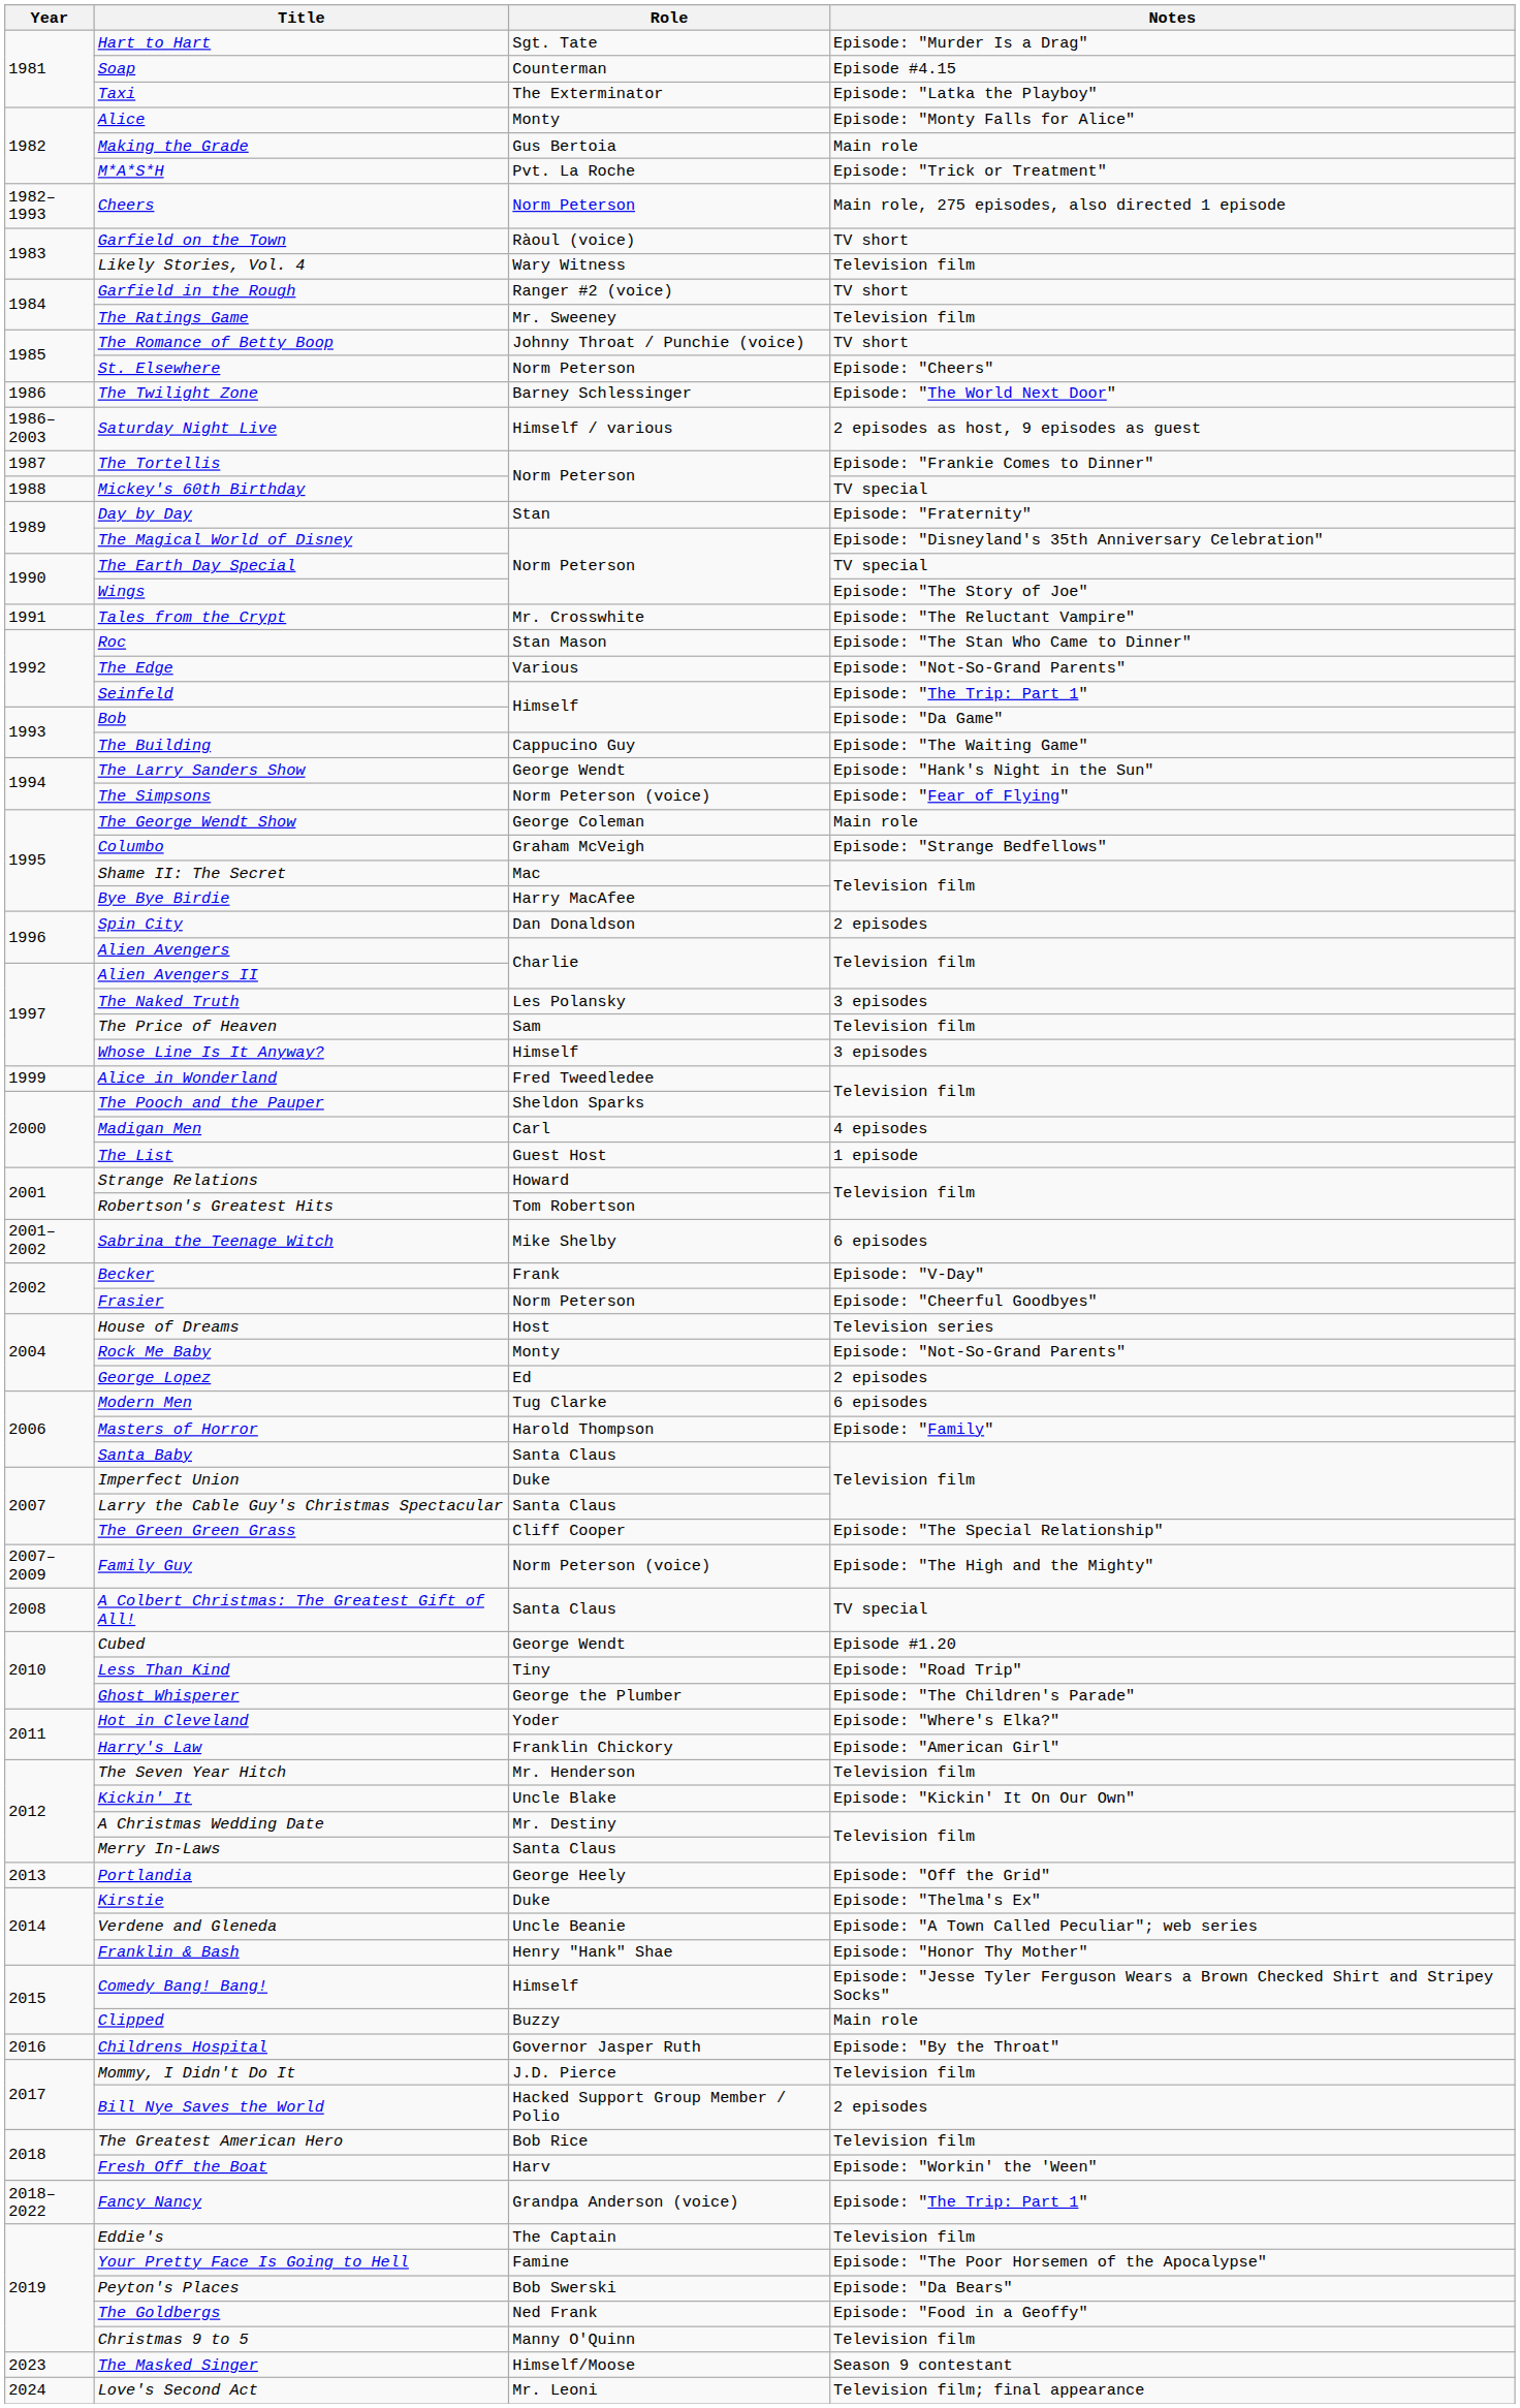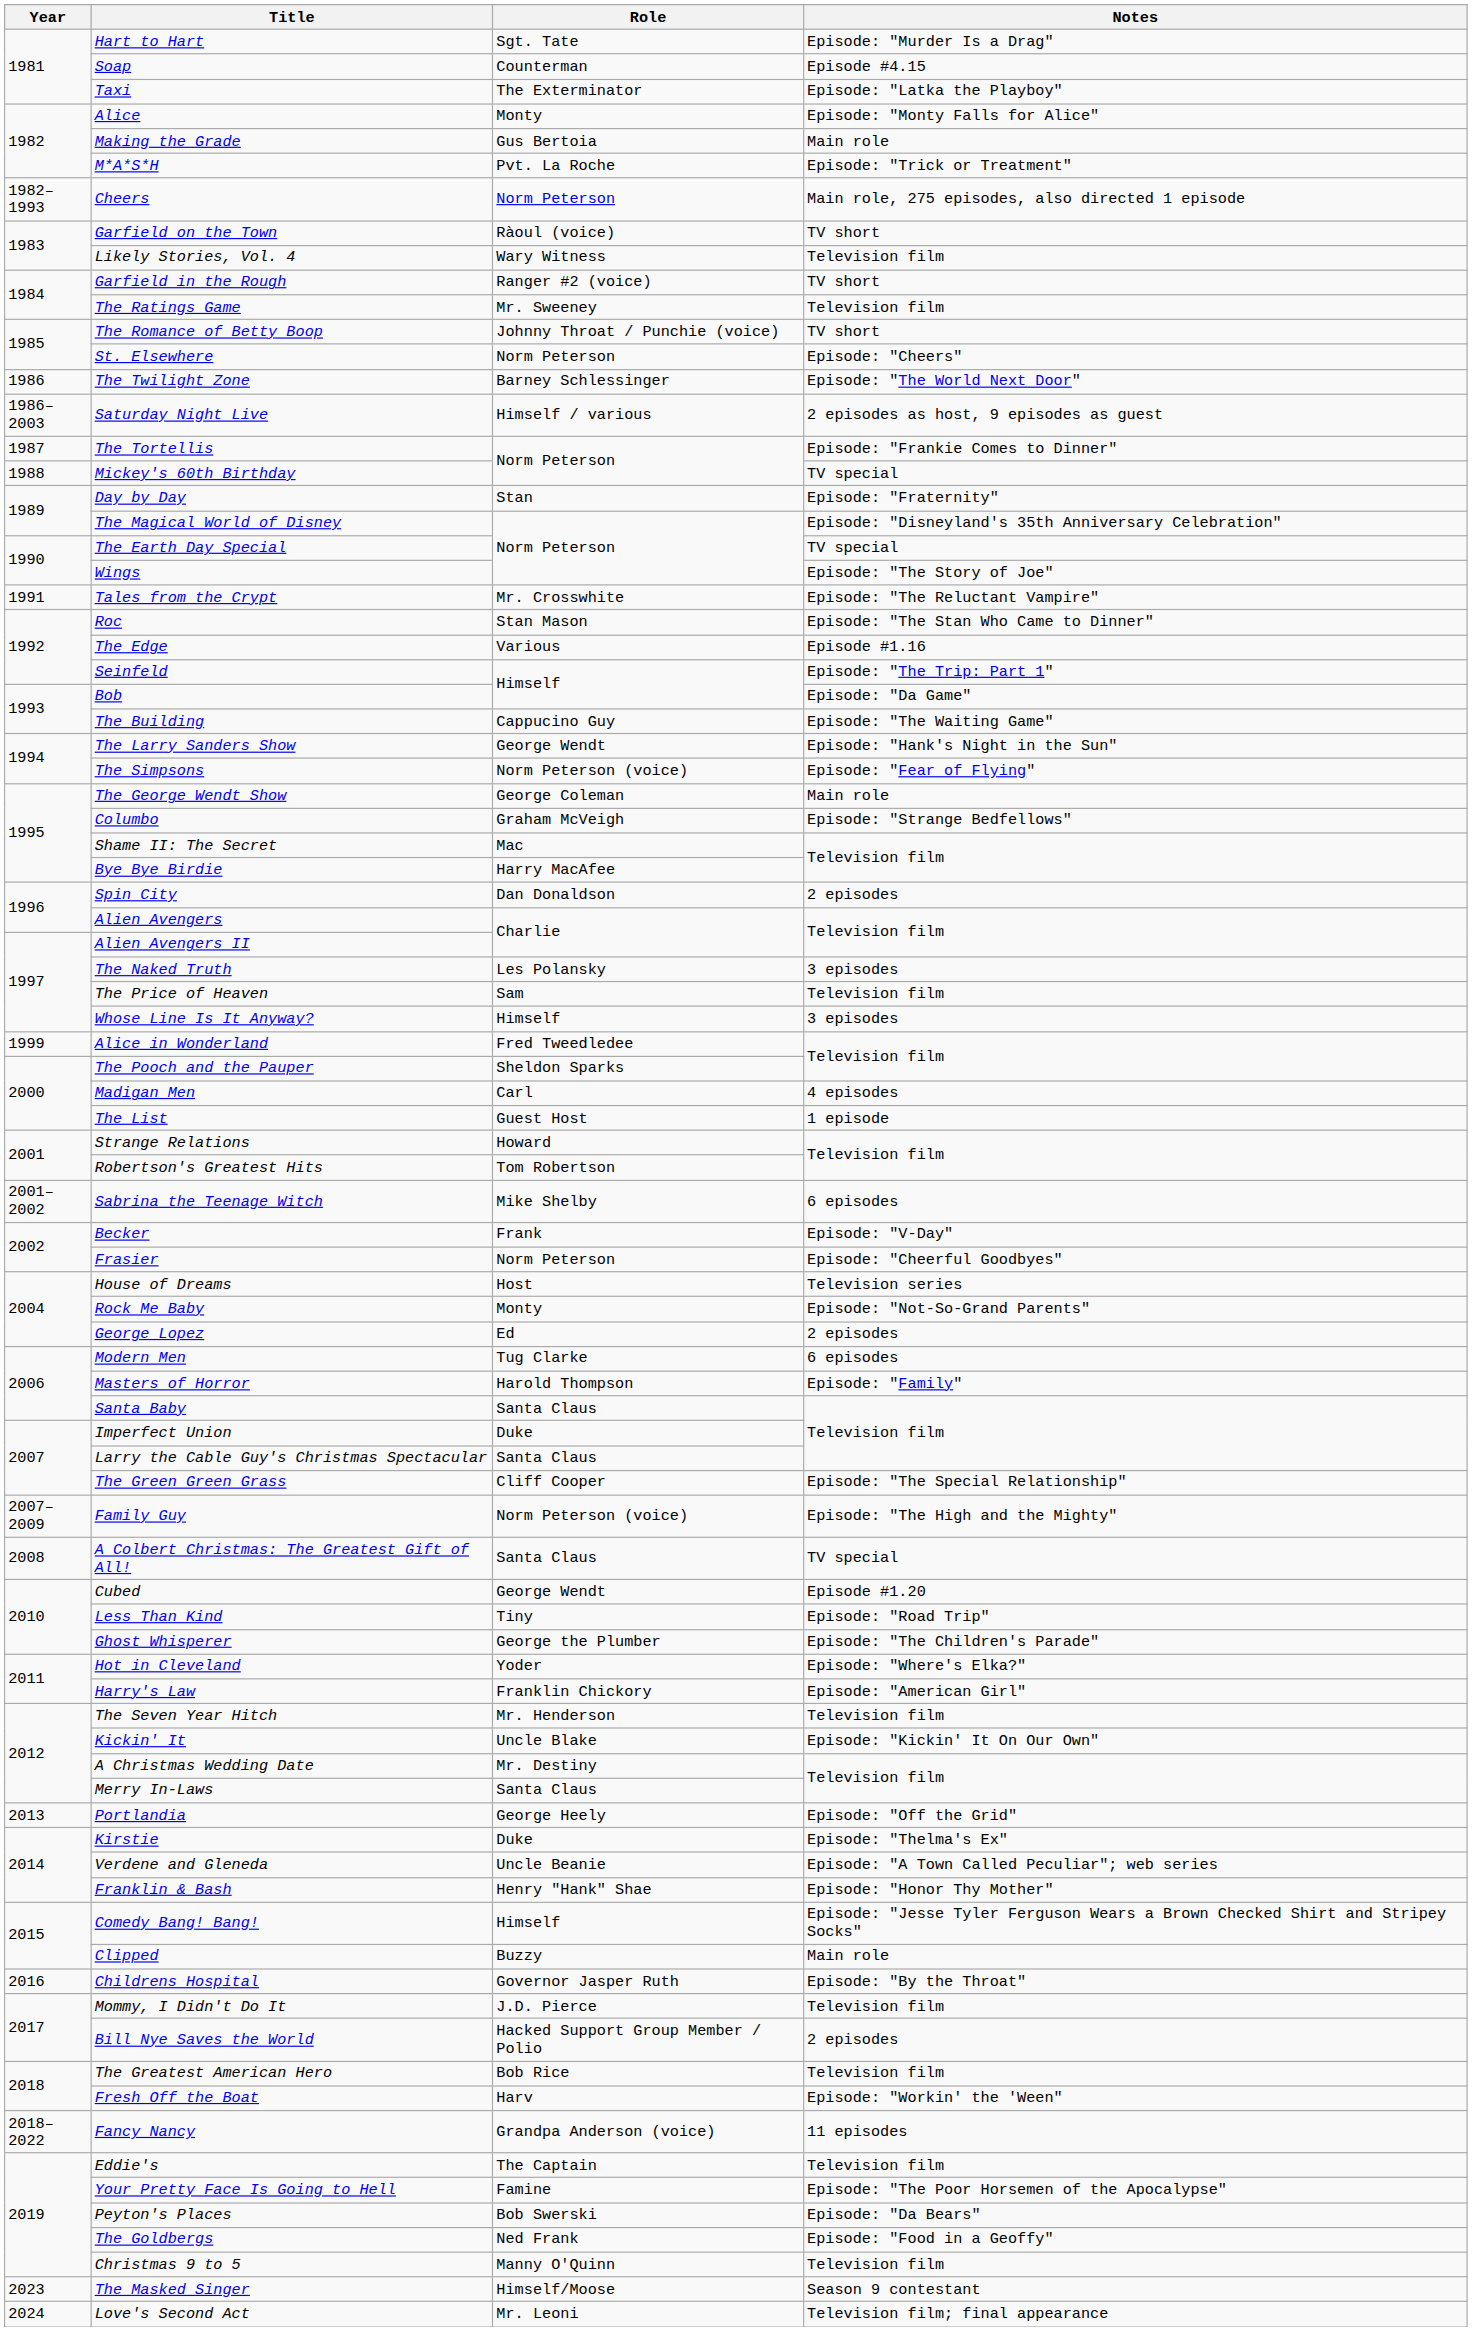The Edge | Notes: Episode: "Not-So-Grand Parents" -> Episode #1.16
Fancy Nancy | Notes: Episode: "The Trip: Part 1" -> 11 episodes
